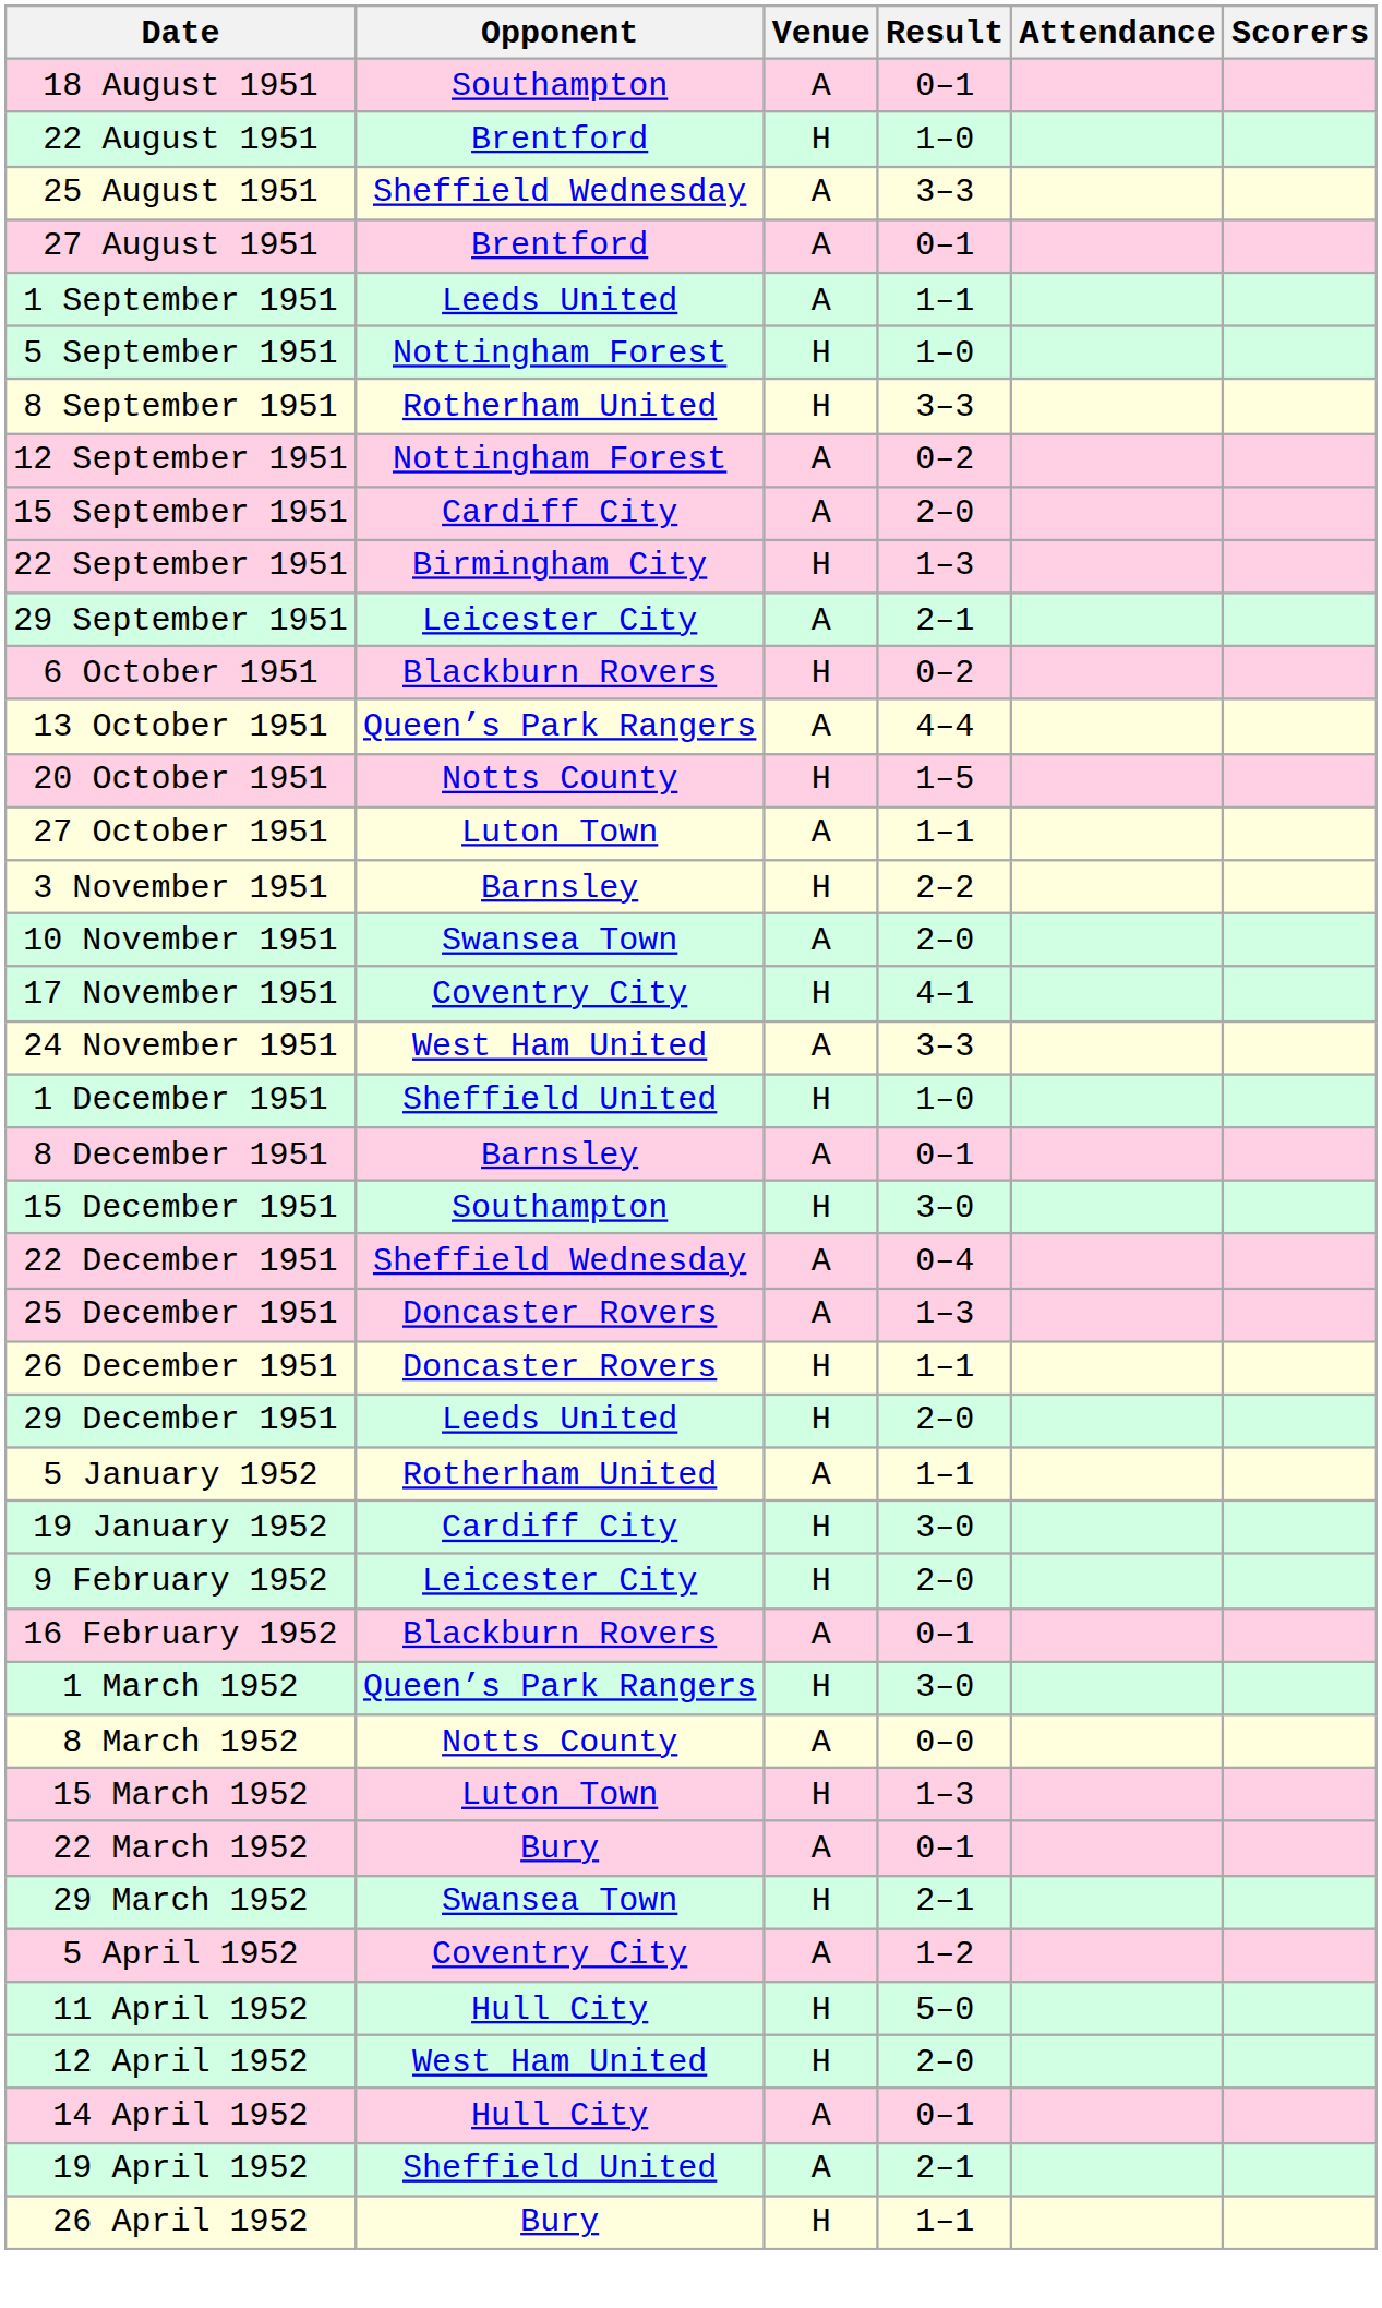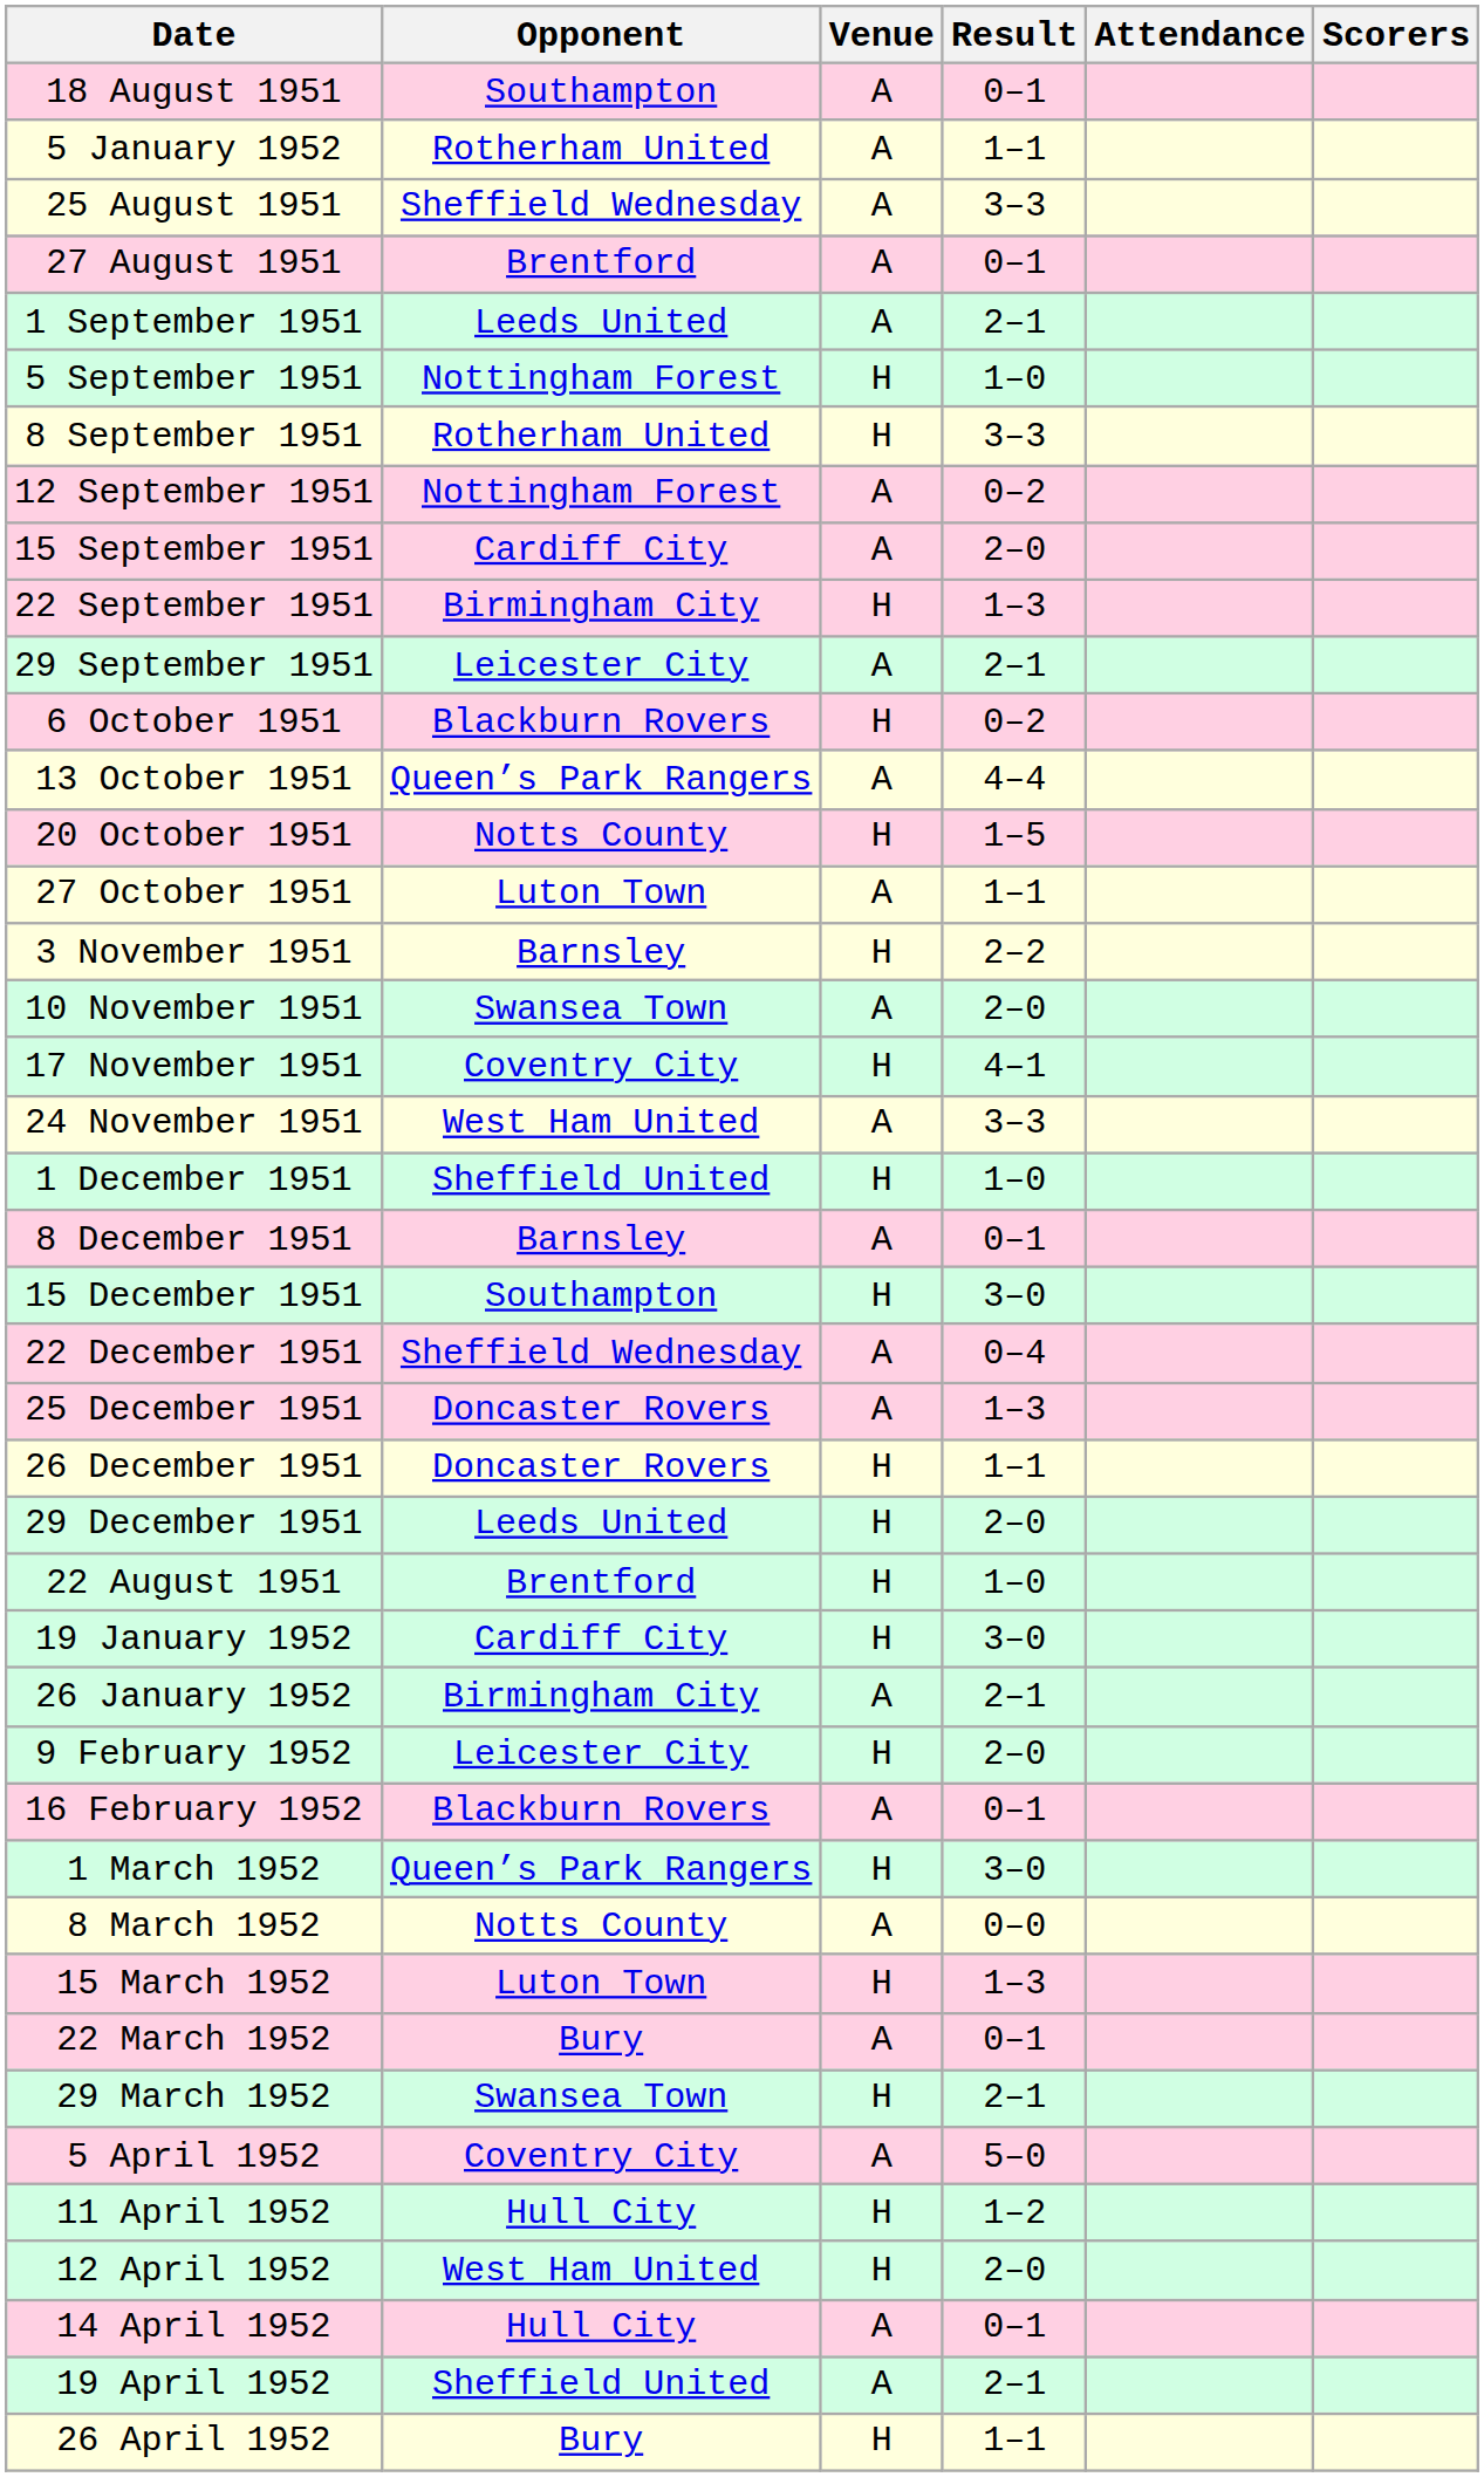rows swapped: 22 August 1951 <-> 5 January 1952
1 September 1951 | Result: 1–1 -> 2–1
+ row: 26 January 1952 | Birmingham City | A | 2–1
5 April 1952 | Result: 1–2 -> 5–0
11 April 1952 | Result: 5–0 -> 1–2
